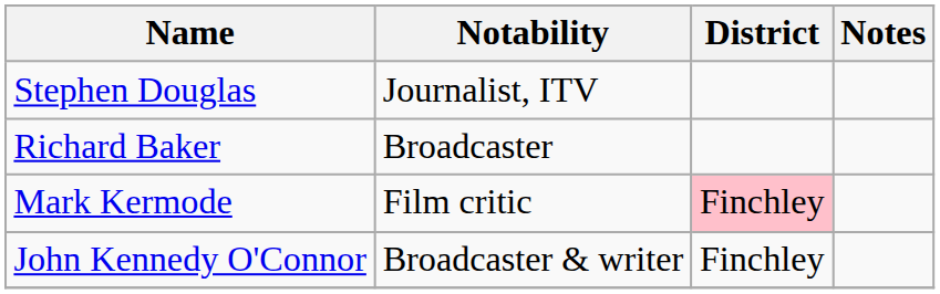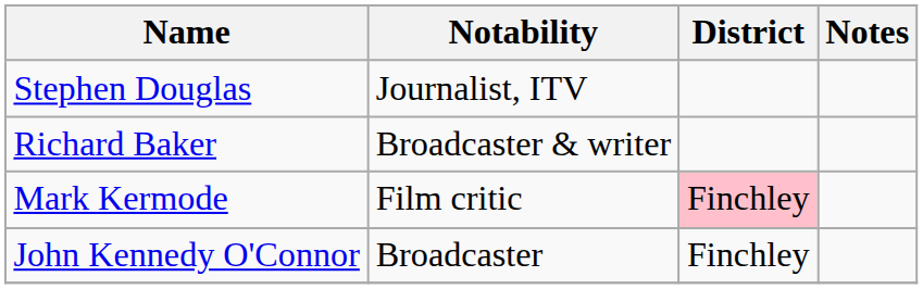Richard Baker | Notability: Broadcaster -> Broadcaster & writer
John Kennedy O'Connor | Notability: Broadcaster & writer -> Broadcaster
